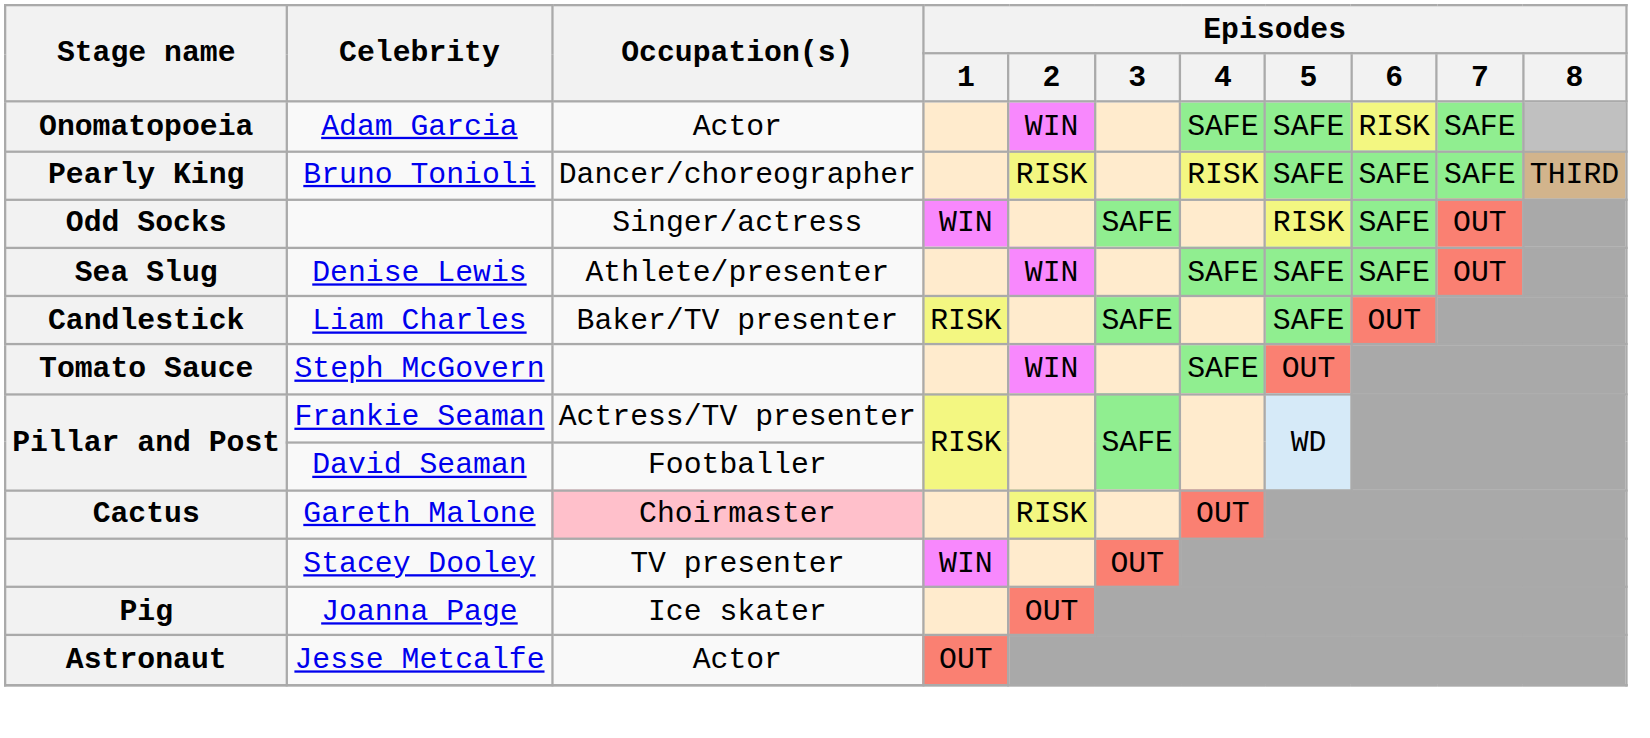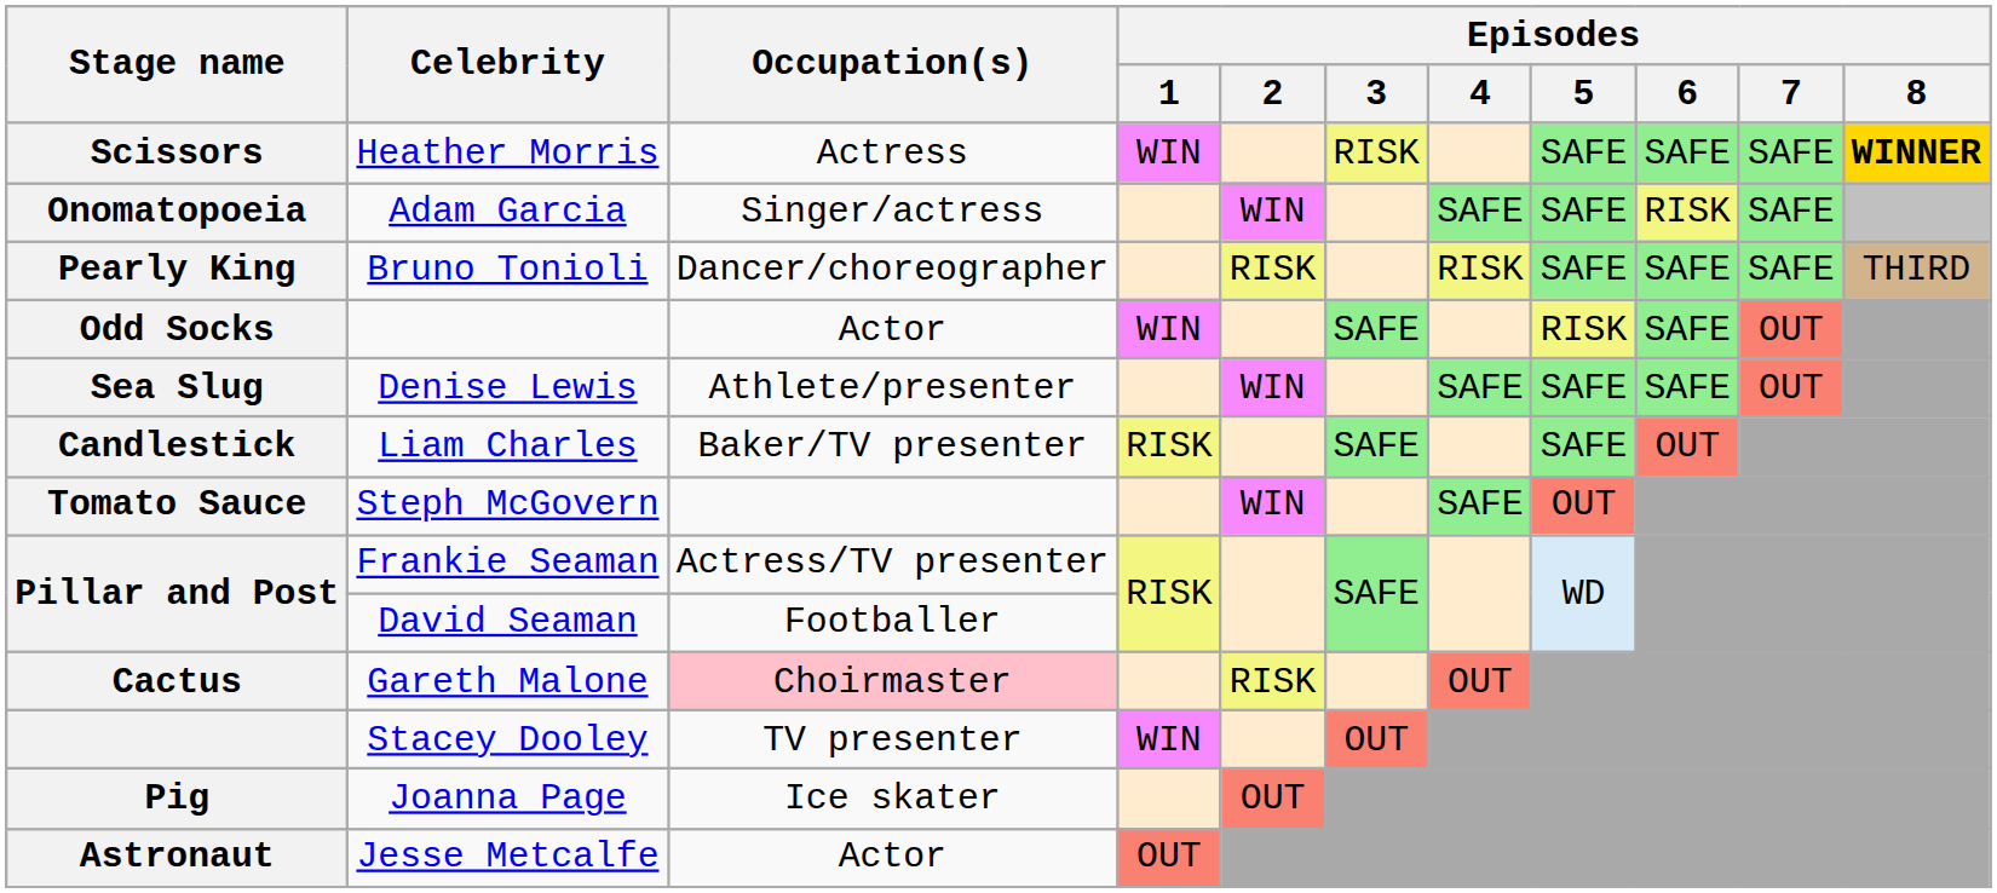+ row: Scissors | Heather Morris | Actress | WIN | RISK | SAFE | SAFE | SAFE | WINNER
Onomatopoeia | Occupation(s): Actor -> Singer/actress
Odd Socks | Occupation(s): Singer/actress -> Actor
